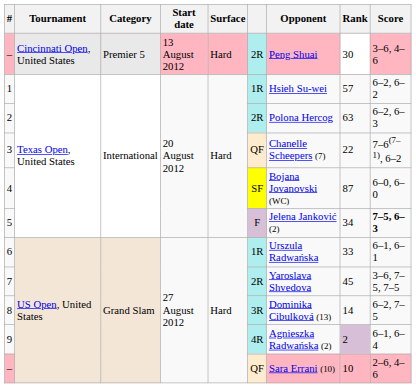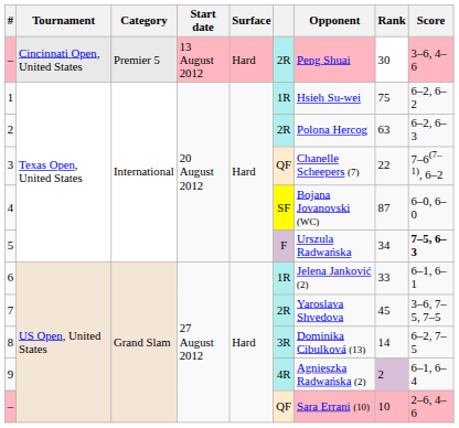1 | Rank: 57 -> 75
5 | Opponent: Jelena Janković (2) -> Urszula Radwańska
6 | Opponent: Urszula Radwańska -> Jelena Janković (2)
